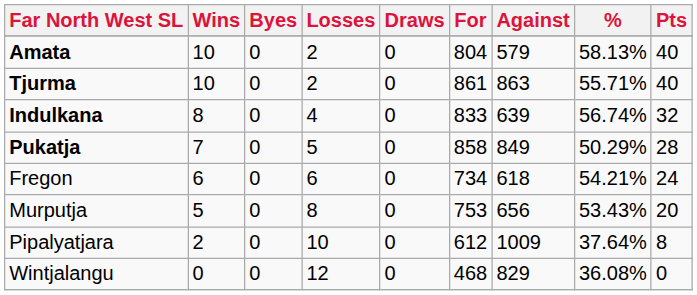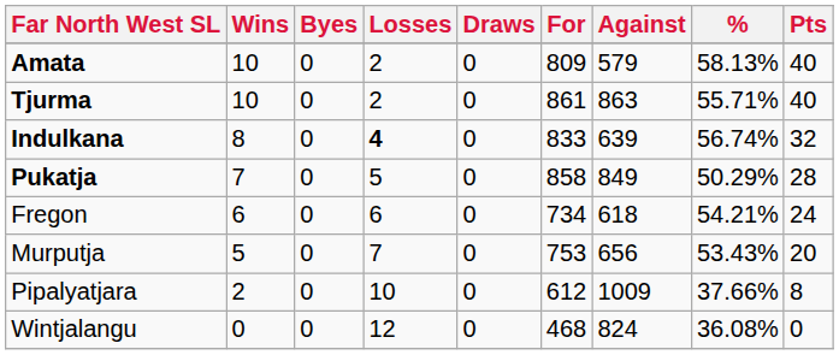Amata | For: 804 -> 809
Indulkana | Losses: normal -> bold
Murputja | Losses: 8 -> 7
Pipalyatjara | %: 37.64% -> 37.66%
Wintjalangu | Against: 829 -> 824
